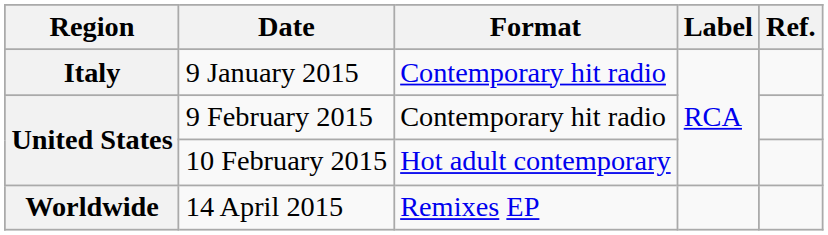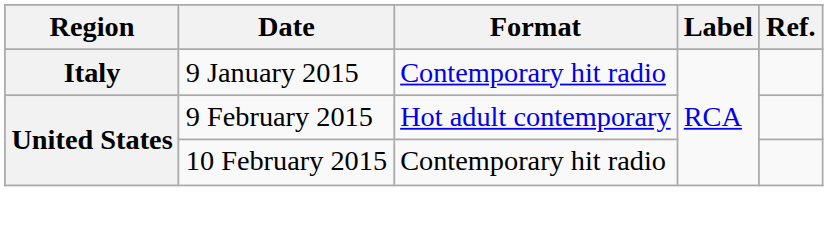9 February 2015 | Format: Contemporary hit radio -> Hot adult contemporary
10 February 2015 | Format: Hot adult contemporary -> Contemporary hit radio
- row: Worldwide | 14 April 2015 | Remixes EP
